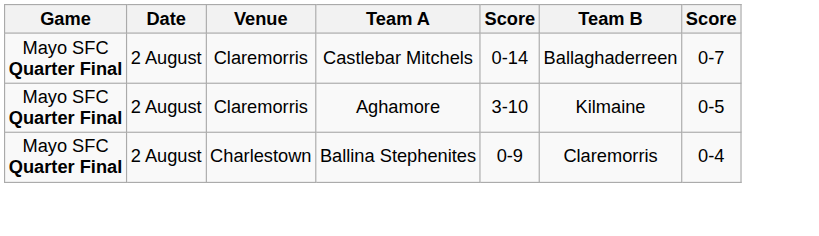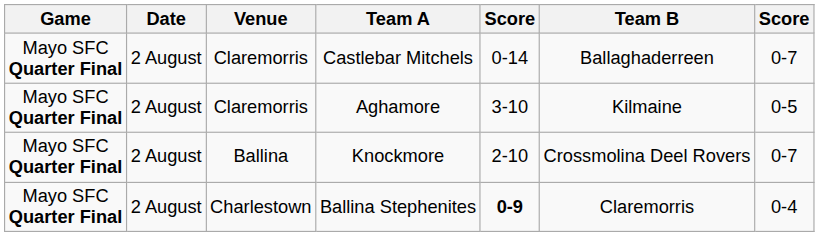+ row: Mayo SFC Quarter Final | 2 August | Ballina | Knockmore | 2-10 | Crossmolina Deel Rovers | 0-7
Ballina Stephenites | column 5: normal -> bold
